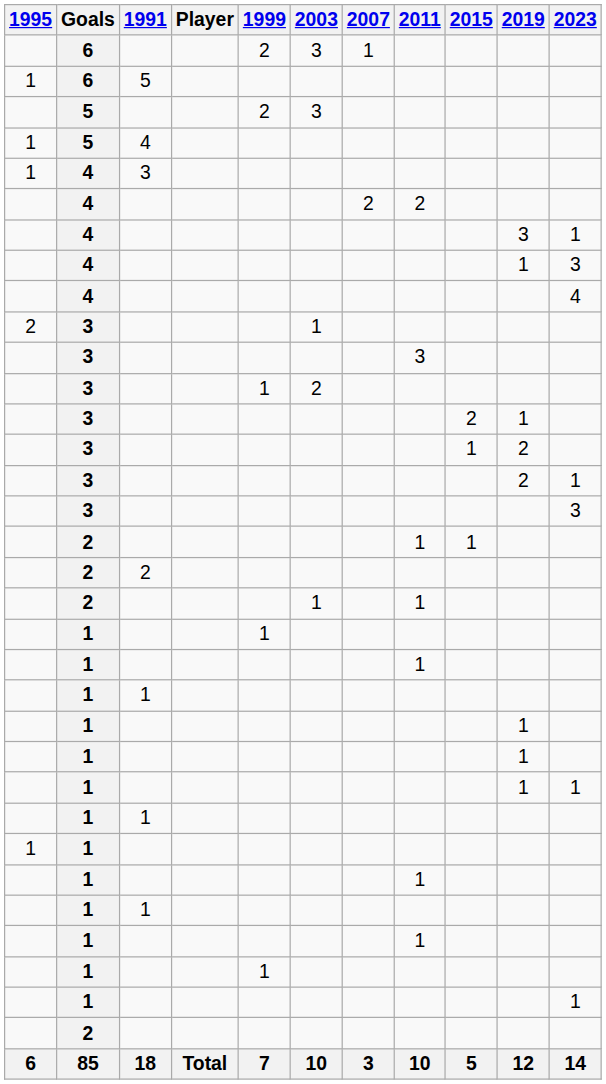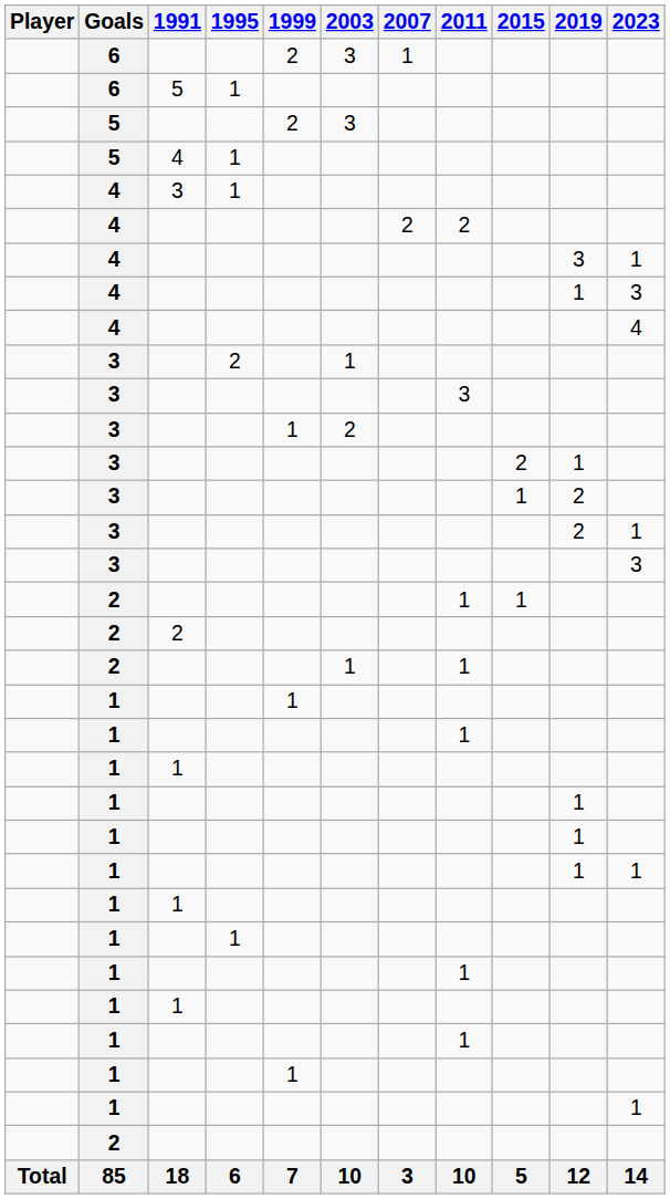columns swapped: Player <-> 1995
